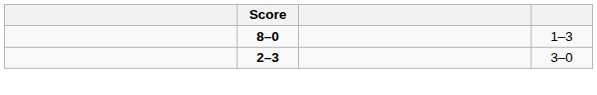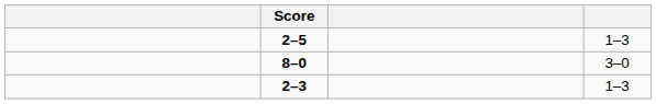+ row: 2–5 | 1–3
8–0 | column 4: 1–3 -> 3–0
2–3 | column 4: 3–0 -> 1–3
